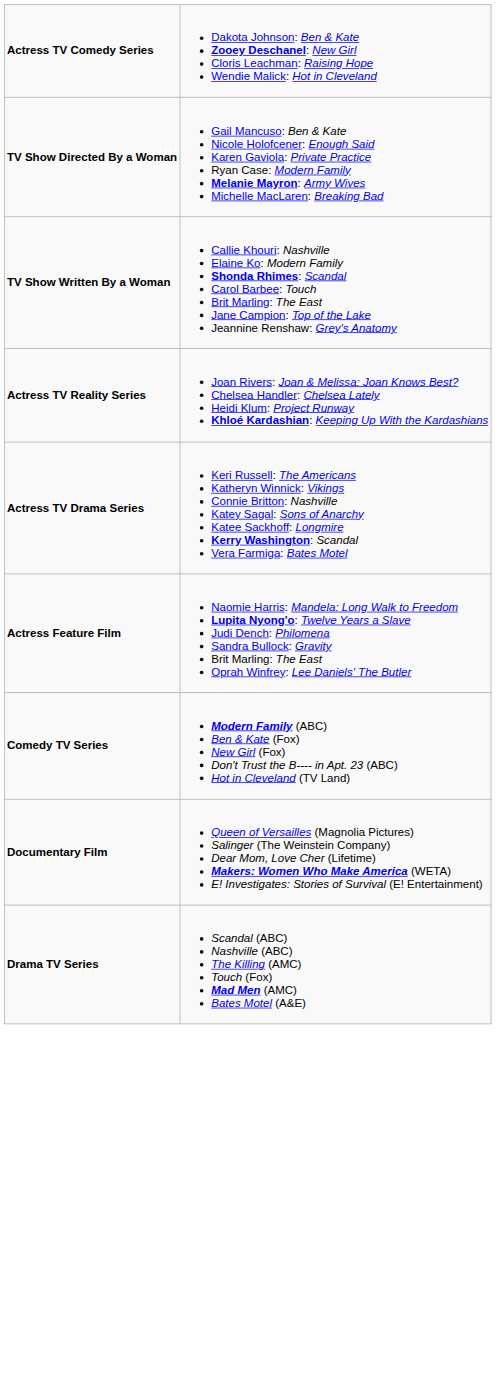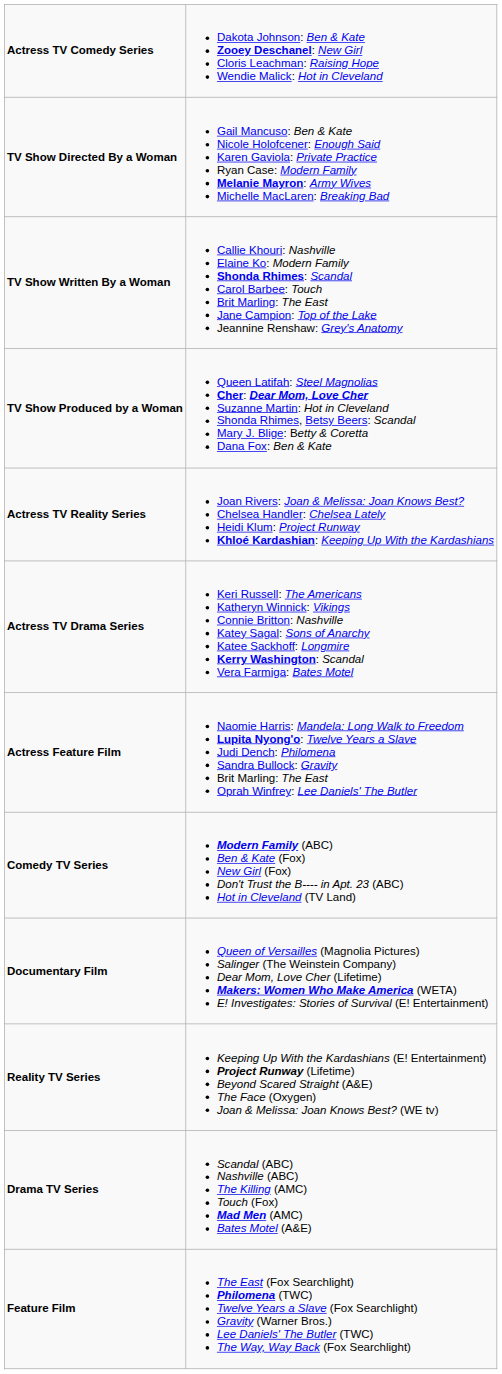+ row: TV Show Produced by a Woman | Queen Latifah: Steel Magnolias Cher: Dear Mom, Love Cher Suzanne Martin: Hot in Cleveland Shonda Rhimes, Betsy Beers: Scandal Mary J. Blige: Betty & Coretta Dana Fox: Ben & Kate
+ row: Reality TV Series | Keeping Up With the Kardashians (E! Entertainment) Project Runway (Lifetime) Beyond Scared Straight (A&E) The Face (Oxygen) Joan & Melissa: Joan Knows Best? (WE tv)
+ row: Feature Film | The East (Fox Searchlight) Philomena (TWC) Twelve Years a Slave (Fox Searchlight) Gravity (Warner Bros.) Lee Daniels' The Butler (TWC) The Way, Way Back (Fox Searchlight)
